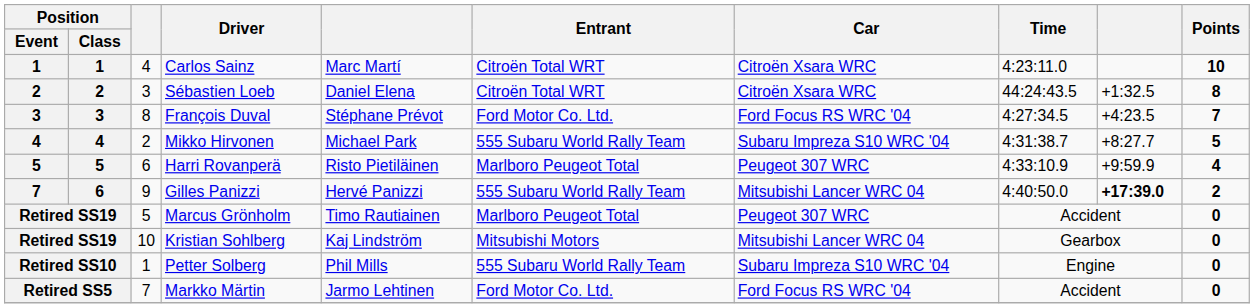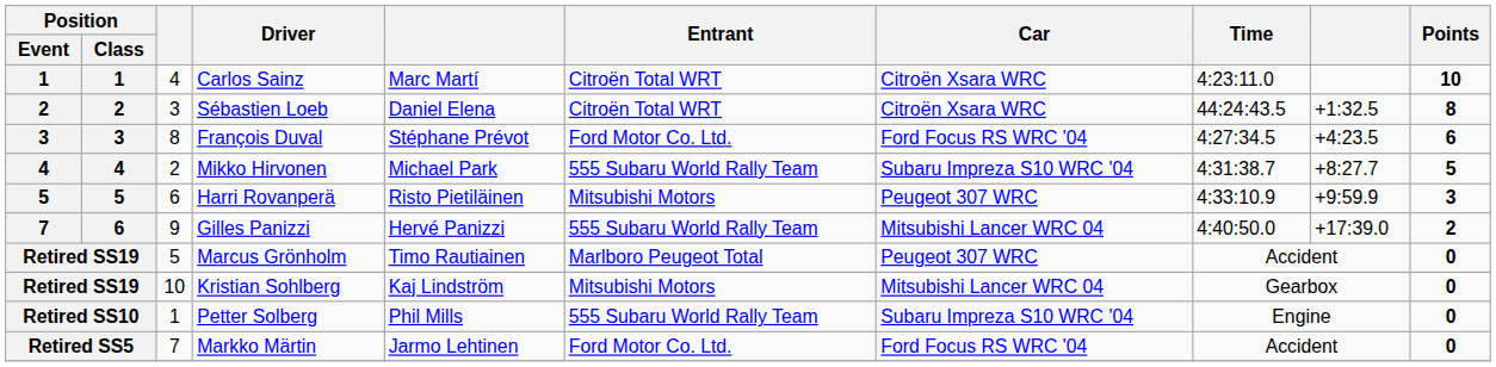François Duval | Points: 7 -> 6
Harri Rovanperä | Entrant: Marlboro Peugeot Total -> Mitsubishi Motors
Harri Rovanperä | Points: 4 -> 3
Gilles Panizzi | column 9: bold -> normal
